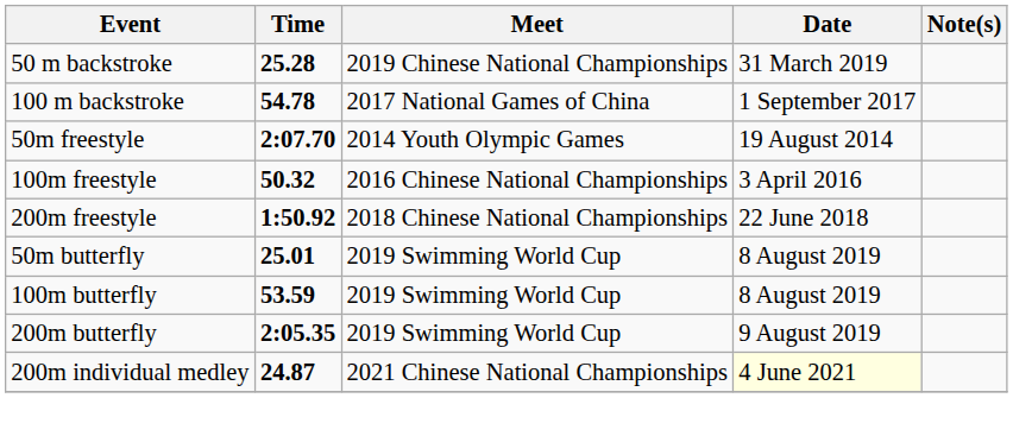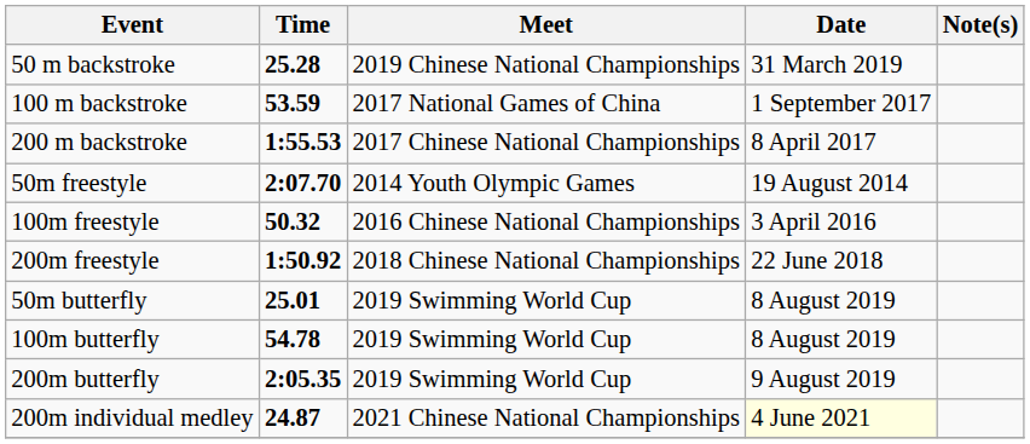100 m backstroke | Time: 54.78 -> 53.59
+ row: 200 m backstroke | 1:55.53 | 2017 Chinese National Championships | 8 April 2017
100m butterfly | Time: 53.59 -> 54.78
